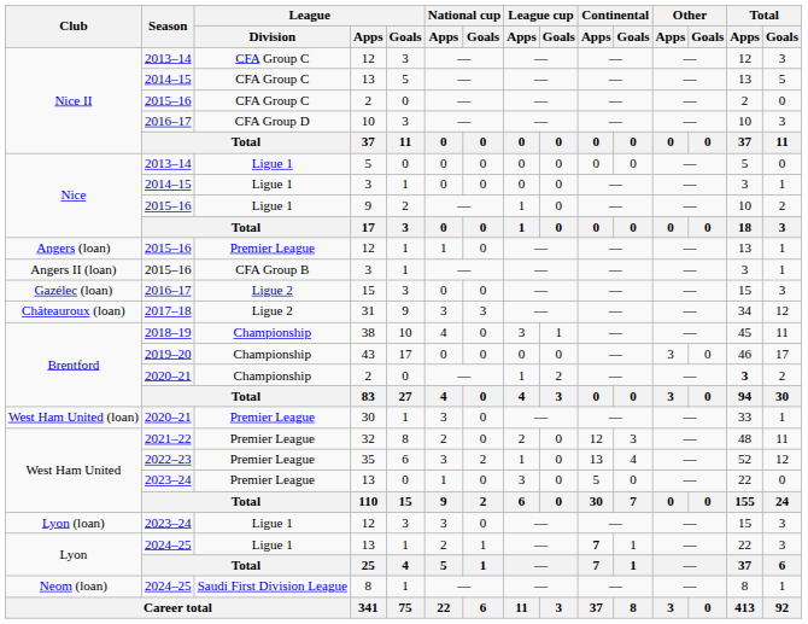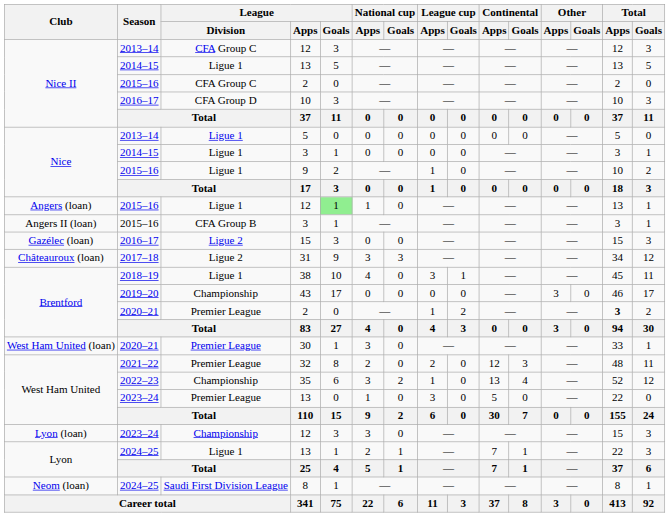Nice II / 13 | League / Division: CFA Group C -> Ligue 1
Angers (loan) / 12 | League / Division: Premier League -> Ligue 1
Angers (loan) / 12 | League / Goals: no background -> lightgreen background
38 | League / Division: Championship -> Ligue 1
Brentford / 2 | League / Division: Championship -> Premier League
35 | League / Division: Premier League -> Championship
Lyon (loan) / 12 | League / Division: Ligue 1 -> Championship
Lyon / 13 | Continental / Apps: bold -> normal
